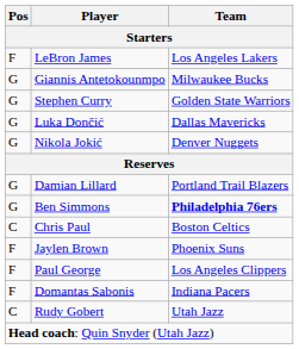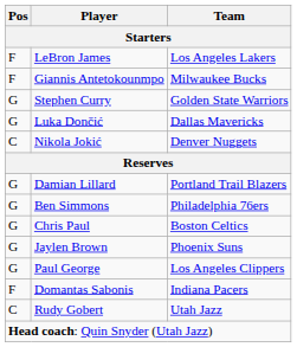Giannis Antetokounmpo | Pos: G -> F
Nikola Jokić | Pos: G -> C
Ben Simmons | Team: bold -> normal
Chris Paul | Pos: C -> G
Jaylen Brown | Pos: F -> G
Paul George | Pos: F -> G
